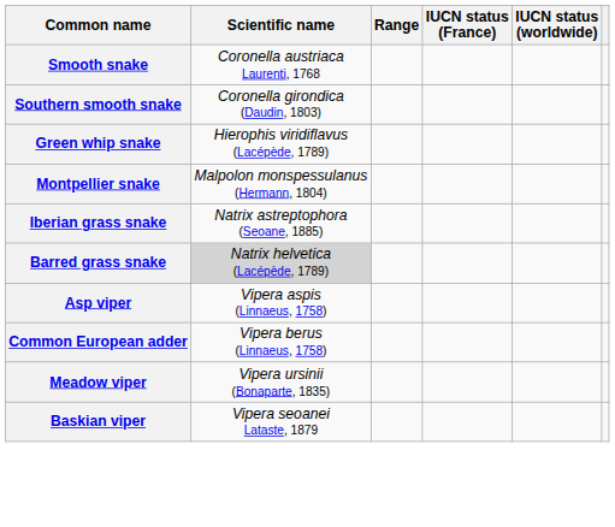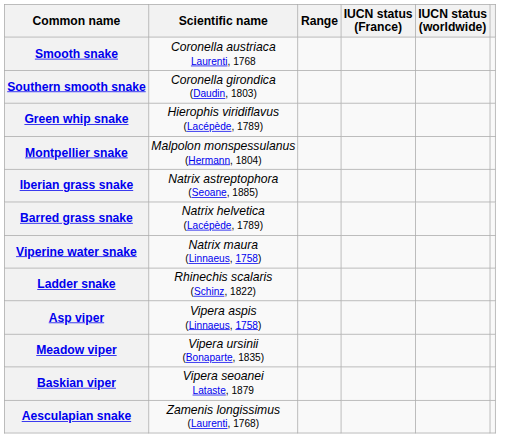Barred grass snake | Scientific name: lightgrey background -> no background
+ row: Viperine water snake | Natrix maura (Linnaeus, 1758)
+ row: Ladder snake | Rhinechis scalaris (Schinz, 1822)
- row: Common European adder | Vipera berus (Linnaeus, 1758)
+ row: Aesculapian snake | Zamenis longissimus (Laurenti, 1768)
